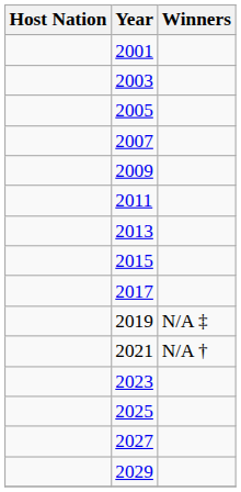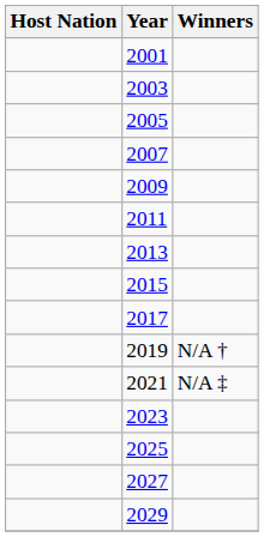2019 | Winners: N/A ‡ -> N/A †
2021 | Winners: N/A † -> N/A ‡
